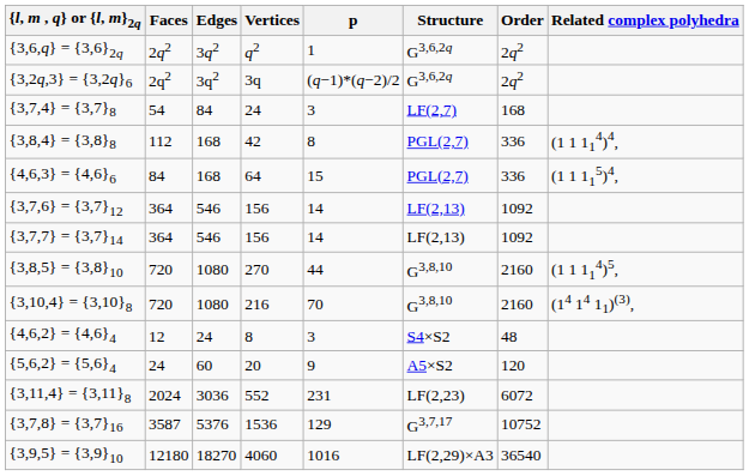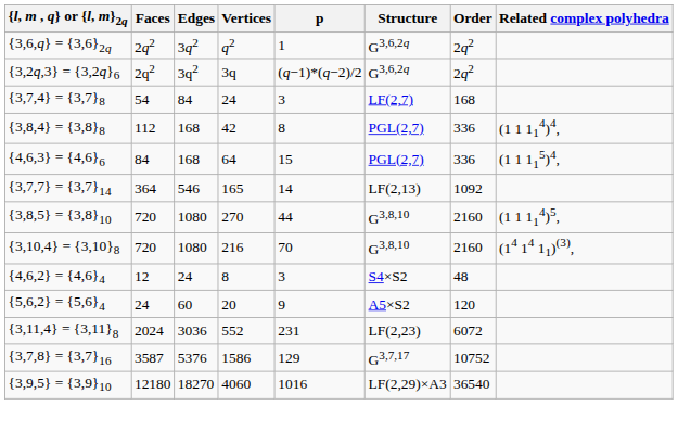- row: {3,7,6} = {3,7}12 | 364 | 546 | 156 | 14 | LF(2,13) | 1092
{3,7,7} = {3,7}14 | Vertices: 156 -> 165
{3,7,8} = {3,7}16 | Vertices: 1536 -> 1586
